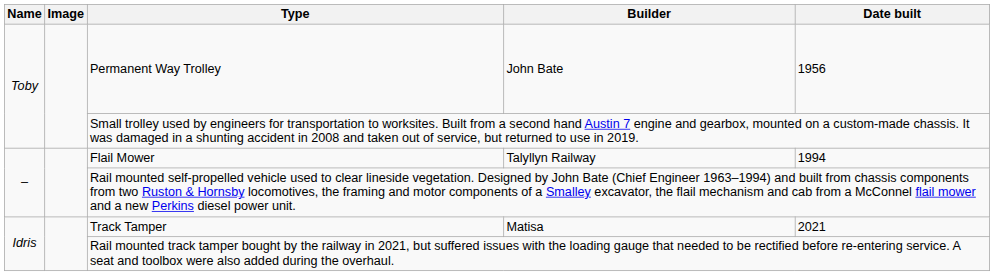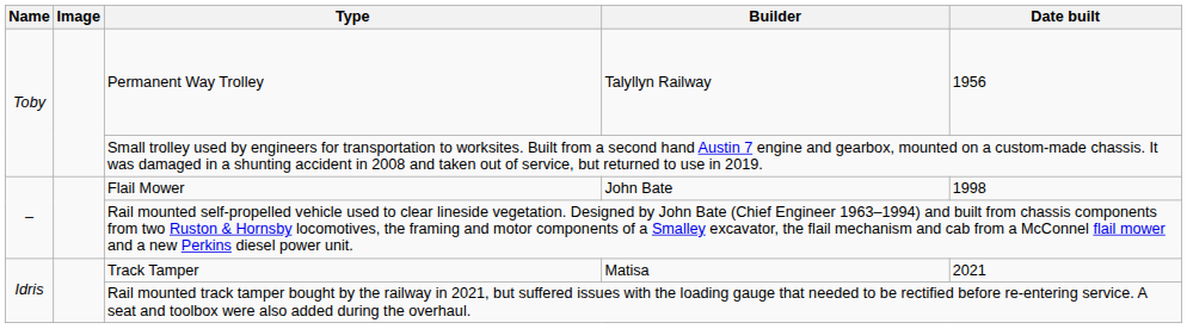Permanent Way Trolley | Builder: John Bate -> Talyllyn Railway
Flail Mower | Builder: Talyllyn Railway -> John Bate
Flail Mower | Date built: 1994 -> 1998
